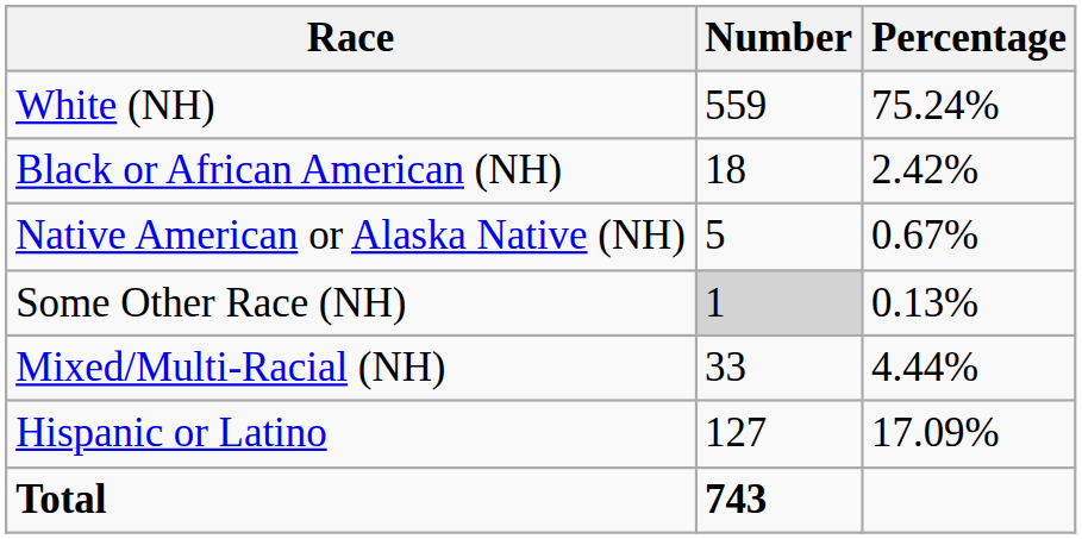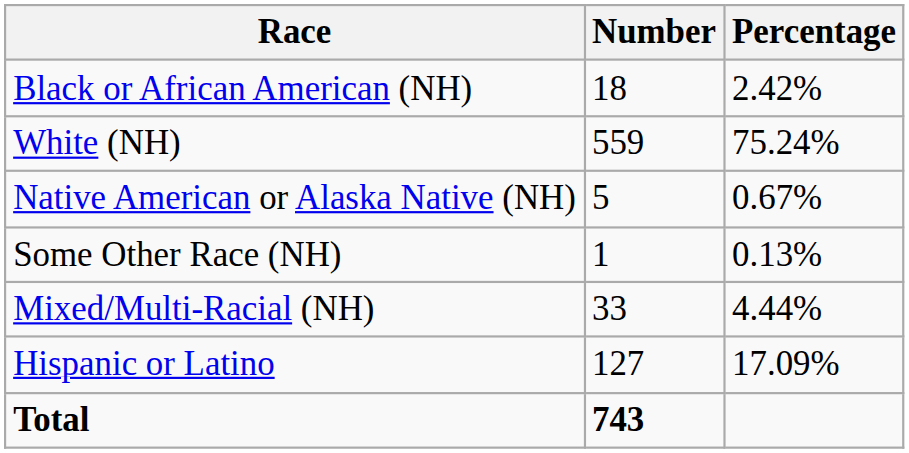rows swapped: White (NH) <-> Black or African American (NH)
Some Other Race (NH) | Number: lightgrey background -> no background
